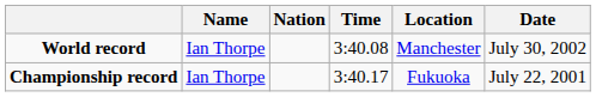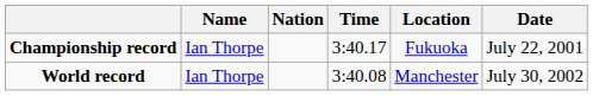rows swapped: World record <-> Championship record
